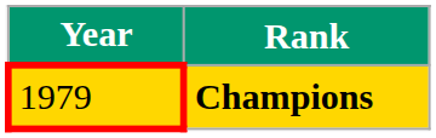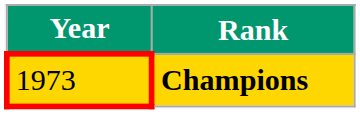Champions | Year: 1979 -> 1973
